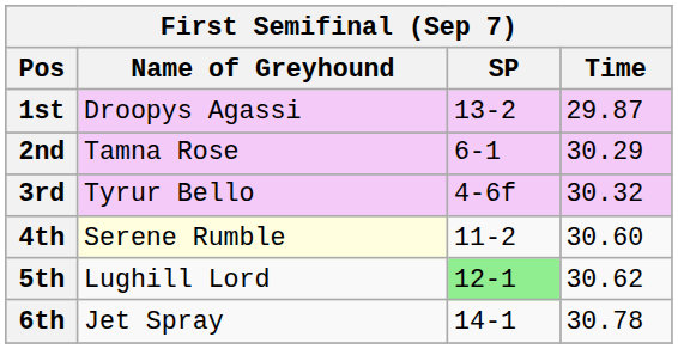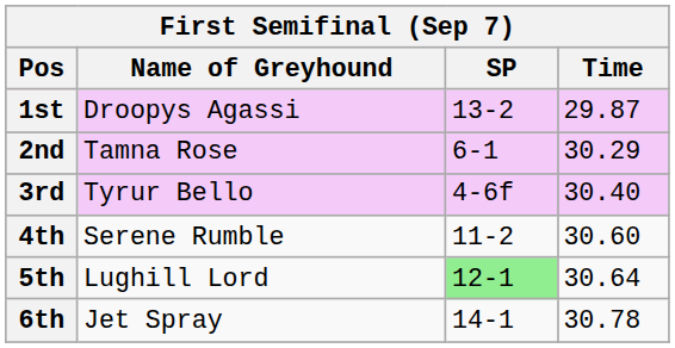3rd | Time: 30.32 -> 30.40
4th | Name of Greyhound: lightyellow background -> no background
5th | Time: 30.62 -> 30.64
